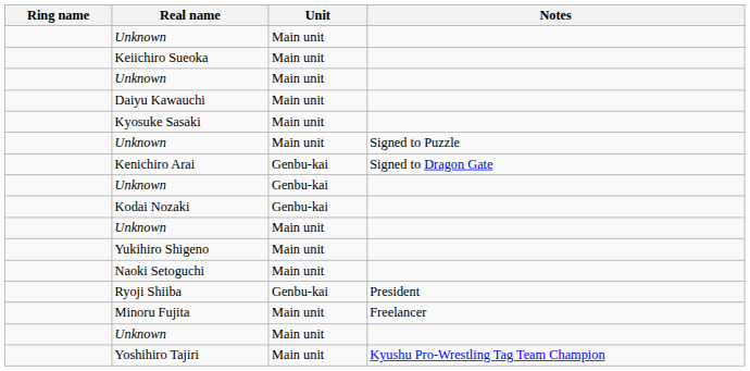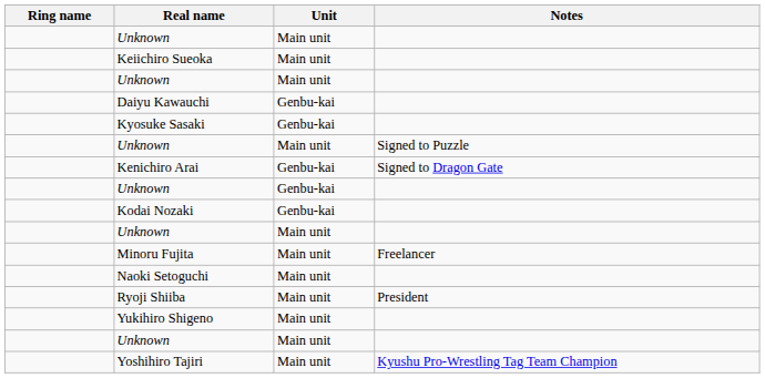Daiyu Kawauchi | Unit: Main unit -> Genbu-kai
Kyosuke Sasaki | Unit: Main unit -> Genbu-kai
rows swapped: Minoru Fujita <-> Yukihiro Shigeno
Ryoji Shiiba | Unit: Genbu-kai -> Main unit
